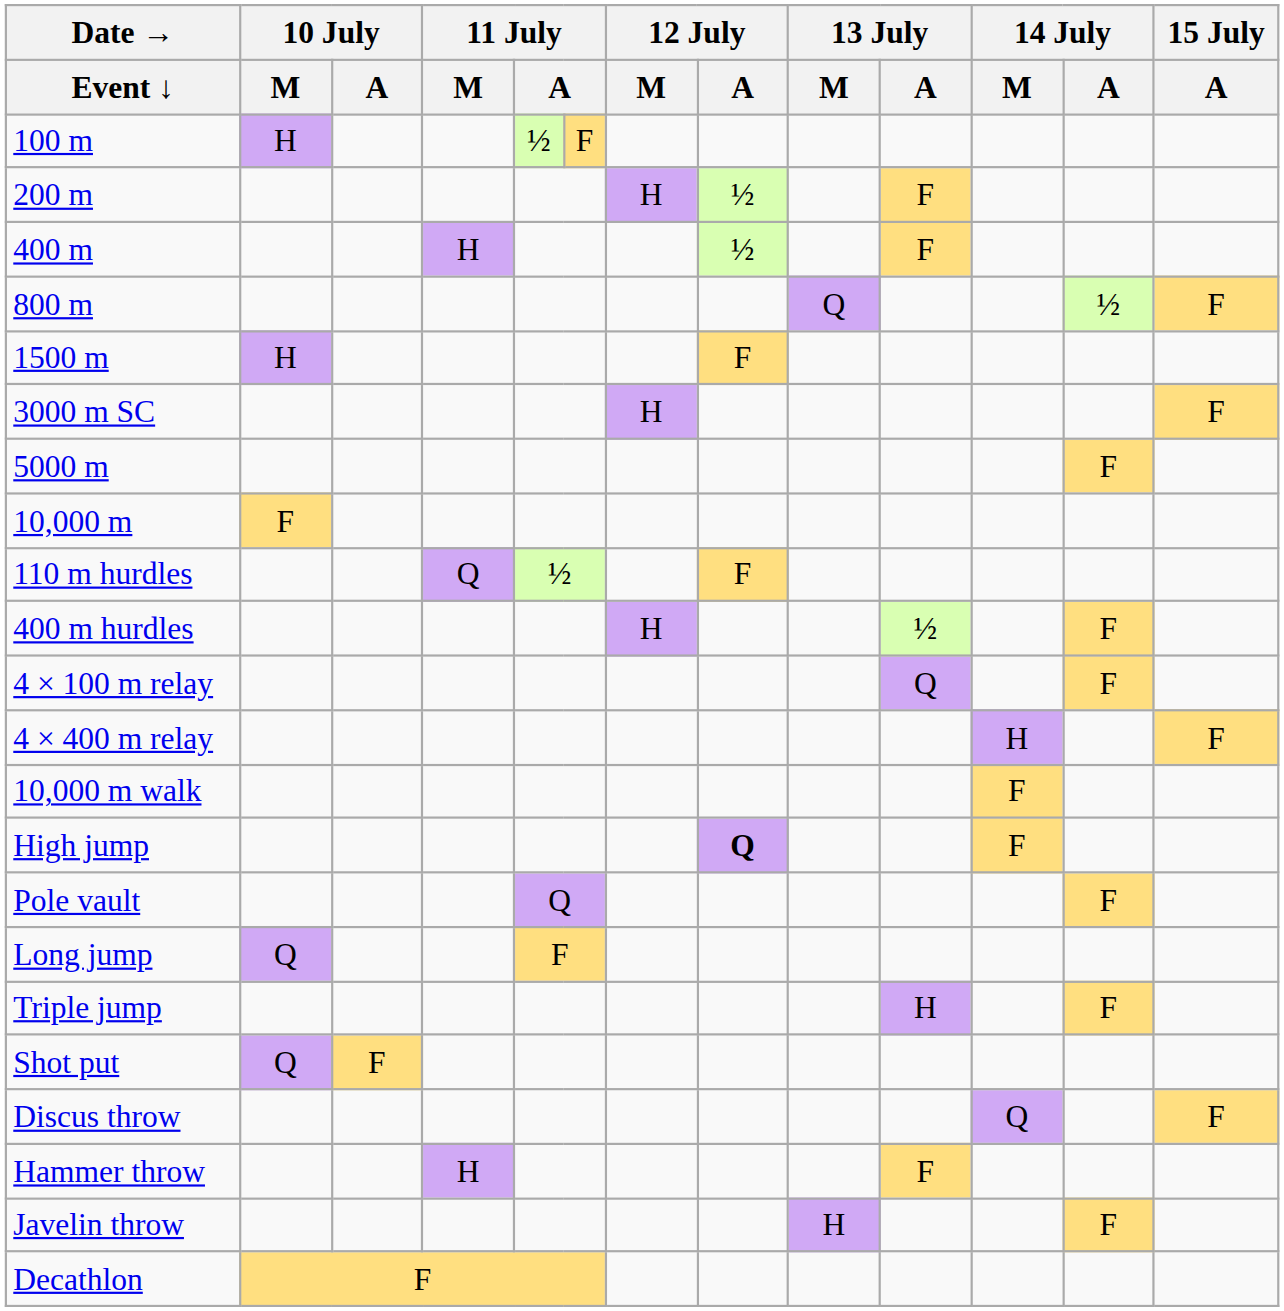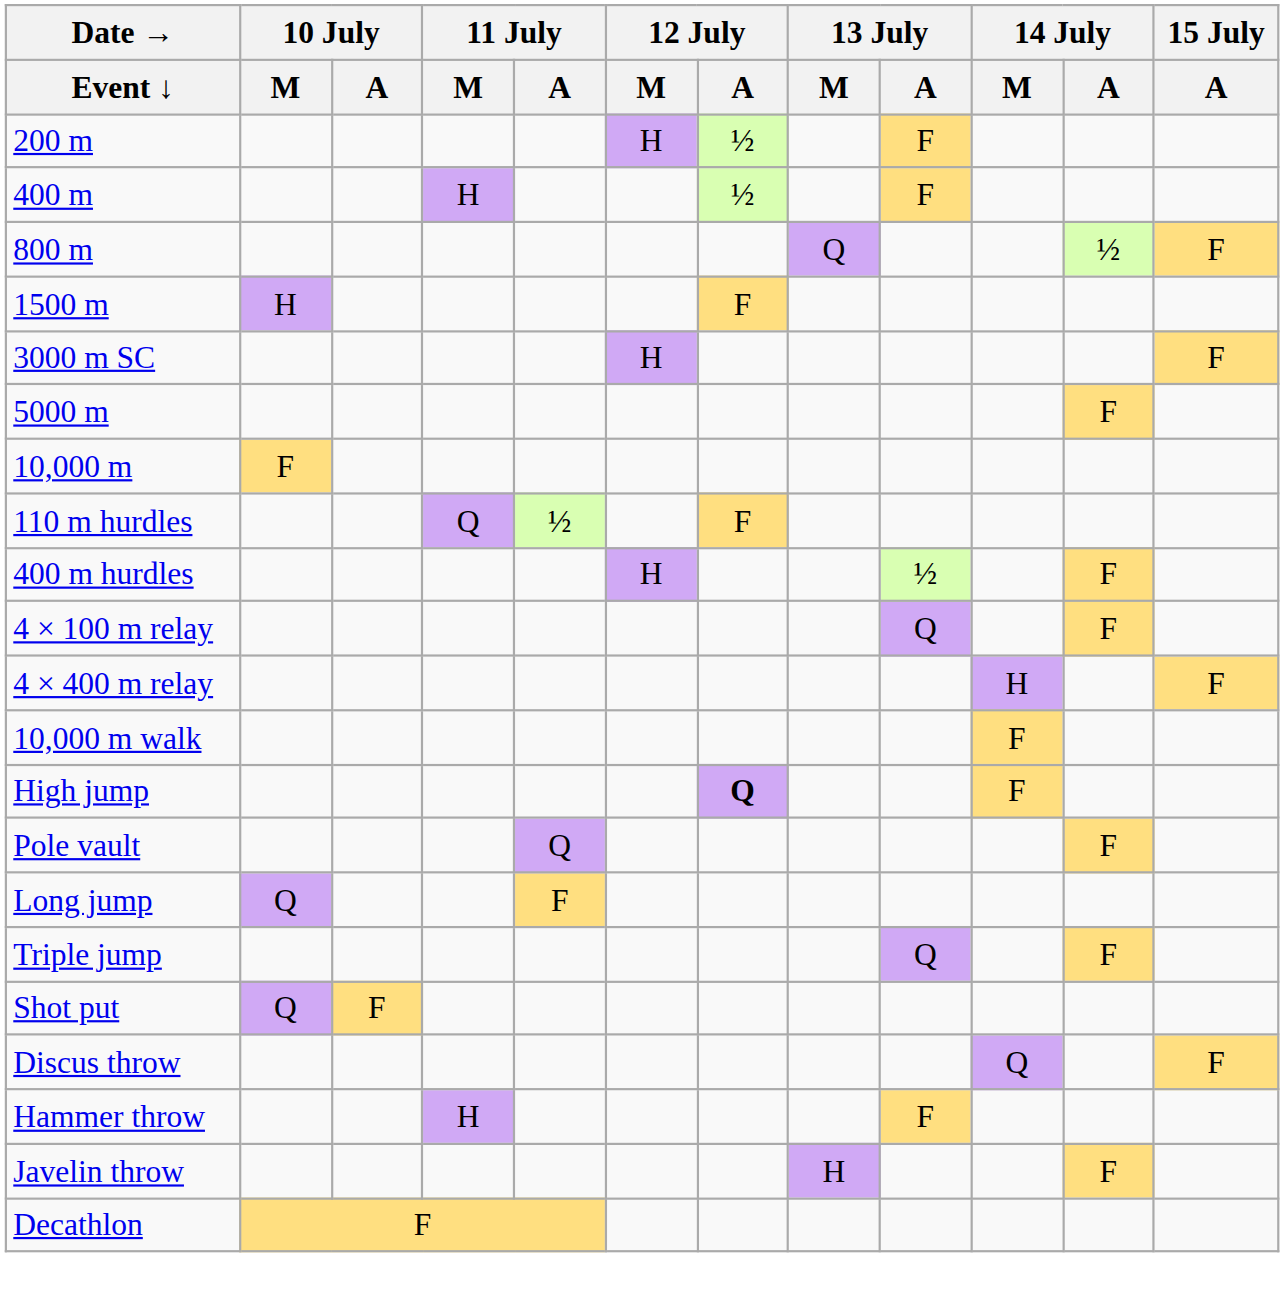- row: 100 m | H | ½ | F
Triple jump | 13 July / A: H -> Q
